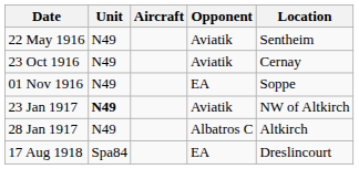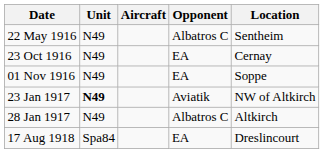22 May 1916 | Opponent: Aviatik -> Albatros C
23 Oct 1916 | Opponent: Aviatik -> EA
